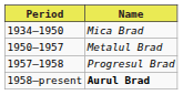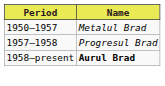- row: 1934–1950 | Mica Brad
